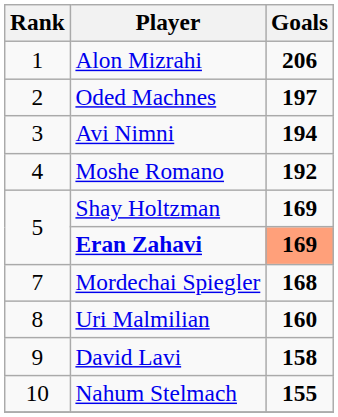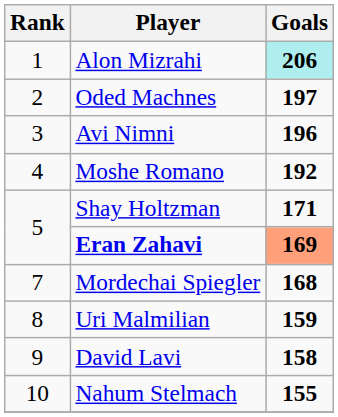Alon Mizrahi | Goals: no background -> paleturquoise background
Avi Nimni | Goals: 194 -> 196
Shay Holtzman | Goals: 169 -> 171
Uri Malmilian | Goals: 160 -> 159
